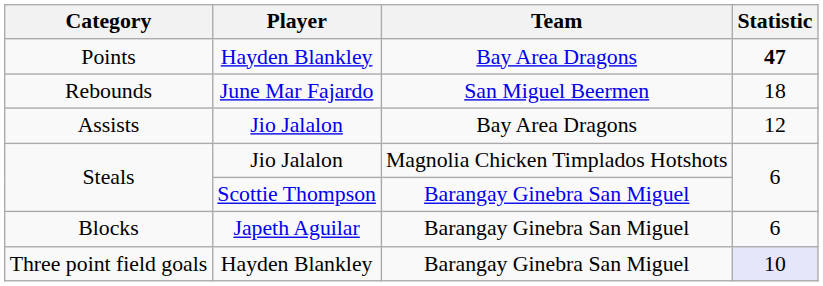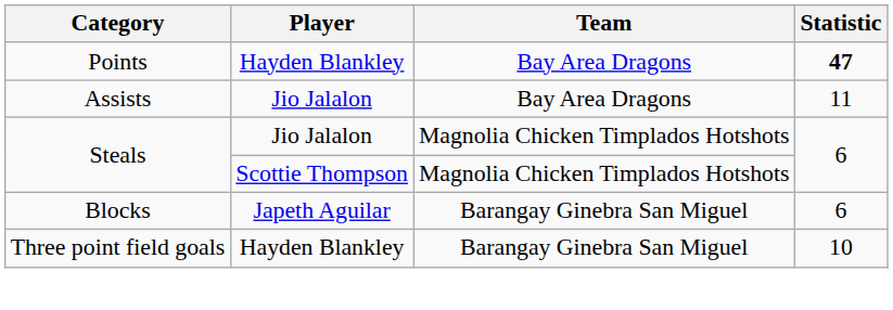- row: Rebounds | June Mar Fajardo | San Miguel Beermen | 18
Assists | Statistic: 12 -> 11
Steals / Scottie Thompson | Team: Barangay Ginebra San Miguel -> Magnolia Chicken Timplados Hotshots
Three point field goals | Statistic: lavender background -> no background
